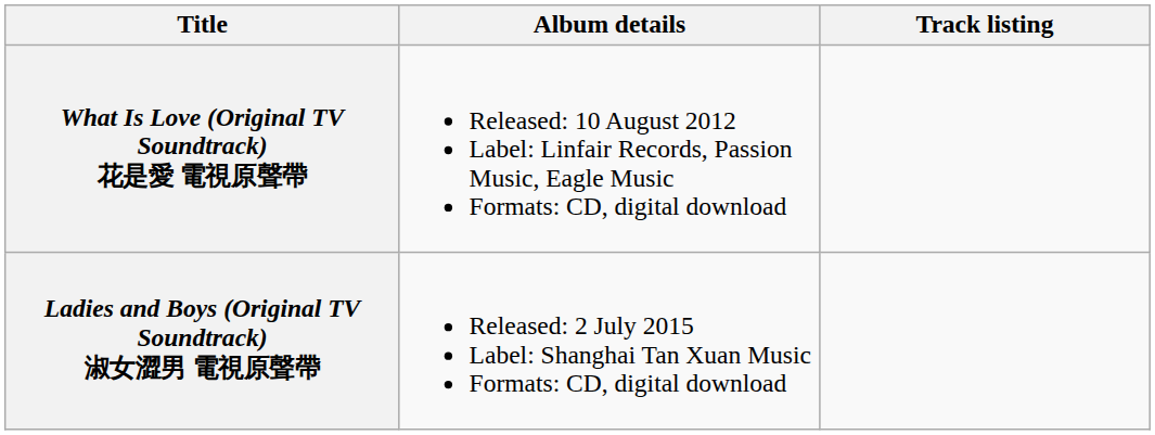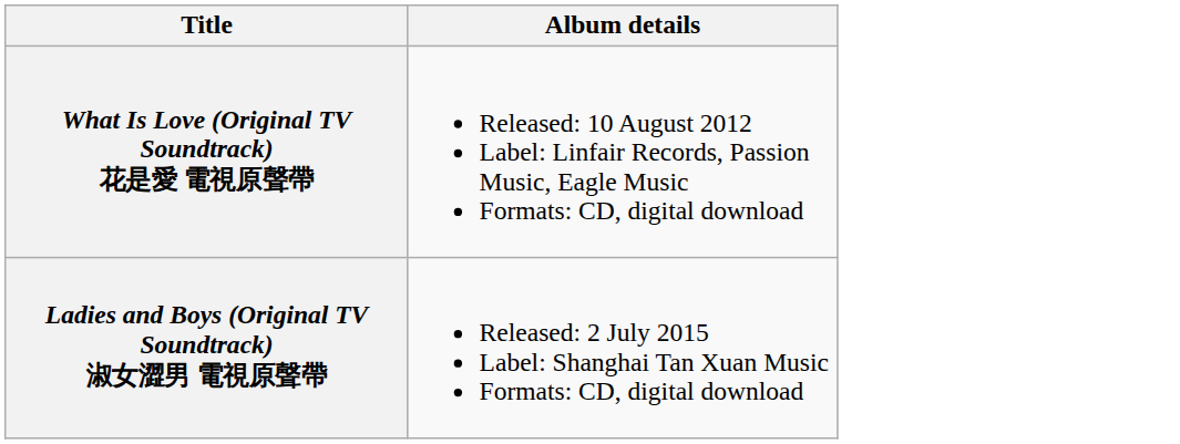- column: Track listing
